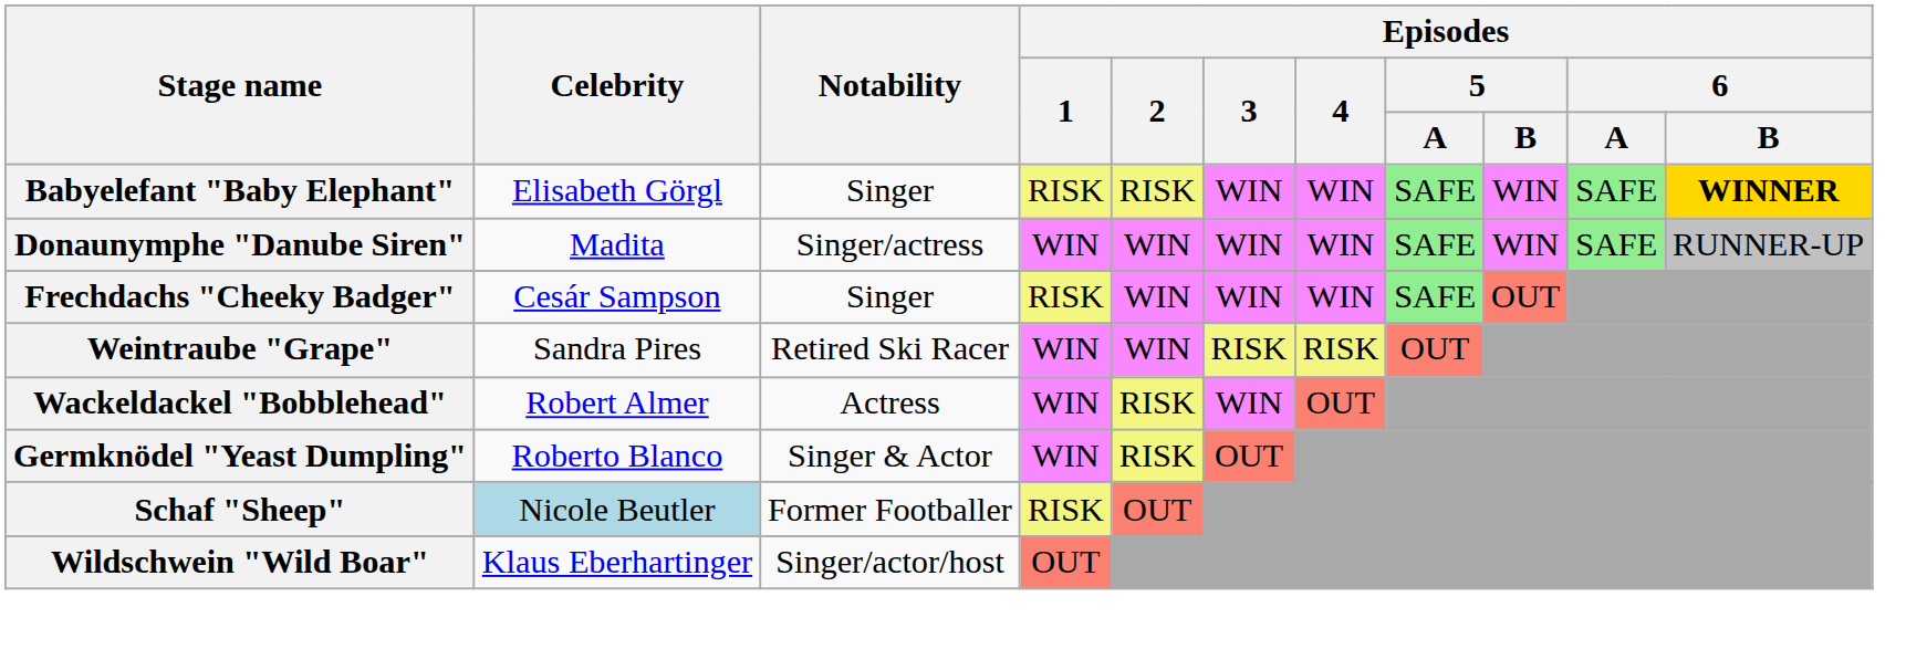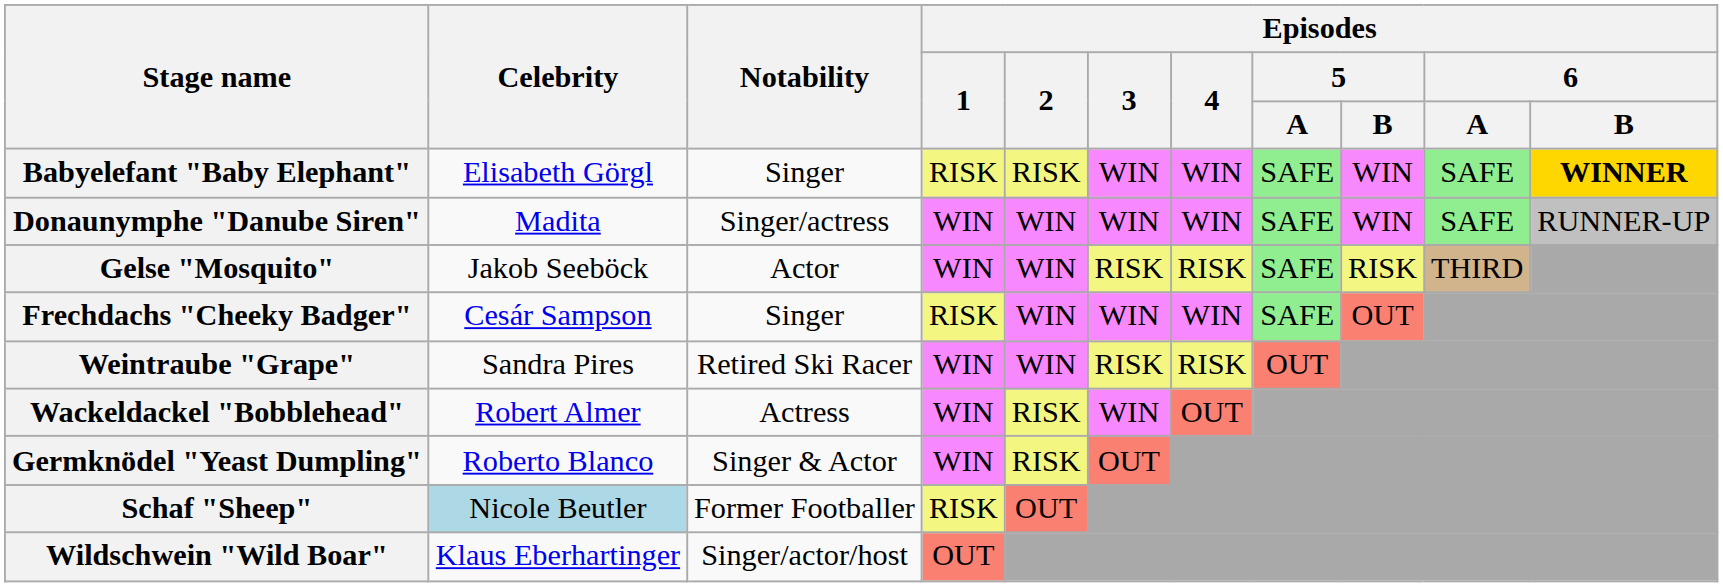+ row: Gelse "Mosquito" | Jakob Seeböck | Actor | WIN | WIN | RISK | RISK | SAFE | RISK | THIRD
